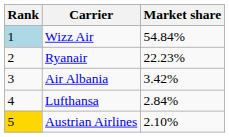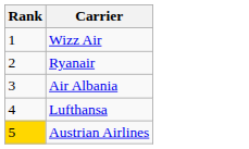- column: Market share | 54.84% | 22.23% | 3.42% | 2.84% | 2.10%
Wizz Air | Rank: lightblue background -> no background
